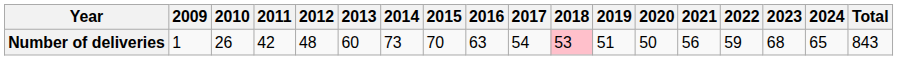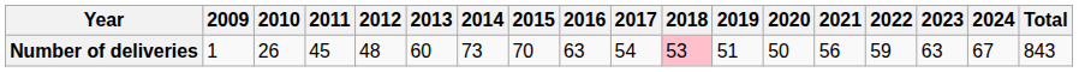Number of deliveries | 2011: 42 -> 45
Number of deliveries | 2023: 68 -> 63
Number of deliveries | 2024: 65 -> 67
